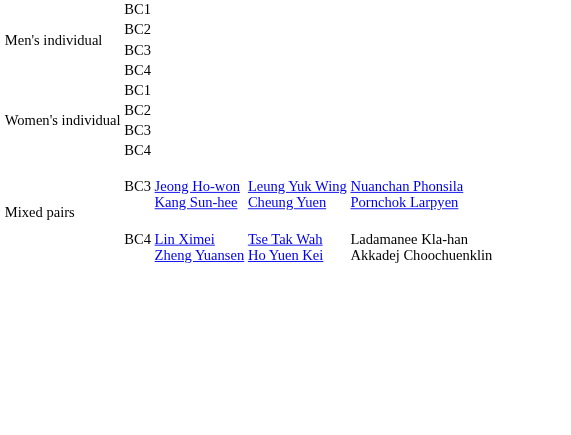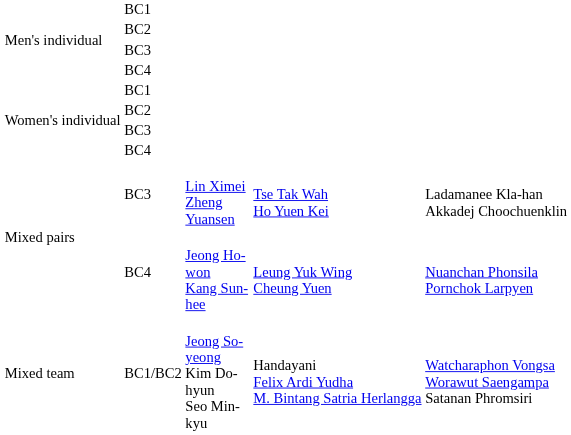Mixed pairs / BC3 | column 3: Jeong Ho-won Kang Sun-hee -> Lin Ximei Zheng Yuansen
Mixed pairs / BC3 | column 4: Leung Yuk Wing Cheung Yuen -> Tse Tak Wah Ho Yuen Kei
Mixed pairs / BC3 | column 5: Nuanchan Phonsila Pornchok Larpyen -> Ladamanee Kla-han Akkadej Choochuenklin
Mixed pairs / BC4 | column 3: Lin Ximei Zheng Yuansen -> Jeong Ho-won Kang Sun-hee
Mixed pairs / BC4 | column 4: Tse Tak Wah Ho Yuen Kei -> Leung Yuk Wing Cheung Yuen
Mixed pairs / BC4 | column 5: Ladamanee Kla-han Akkadej Choochuenklin -> Nuanchan Phonsila Pornchok Larpyen
+ row: Mixed team | BC1/BC2 | Jeong So-yeong Kim Do-hyun Seo Min-kyu | Handayani Felix Ardi Yudha M. Bintang Satria Herlangga | Watcharaphon Vongsa Worawut Saengampa Satanan Phromsiri
